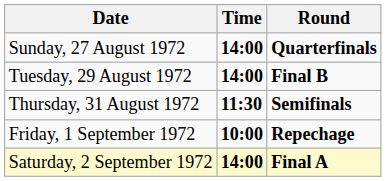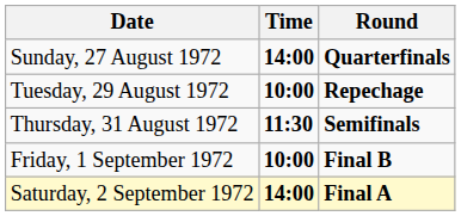Tuesday, 29 August 1972 | Time: 14:00 -> 10:00
Tuesday, 29 August 1972 | Round: Final B -> Repechage
Friday, 1 September 1972 | Round: Repechage -> Final B
